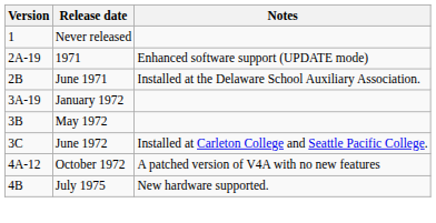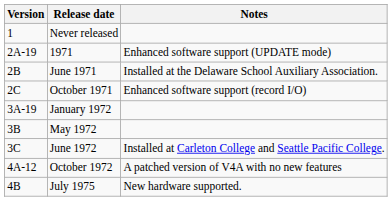+ row: 2C | October 1971 | Enhanced software support (record I/O)
